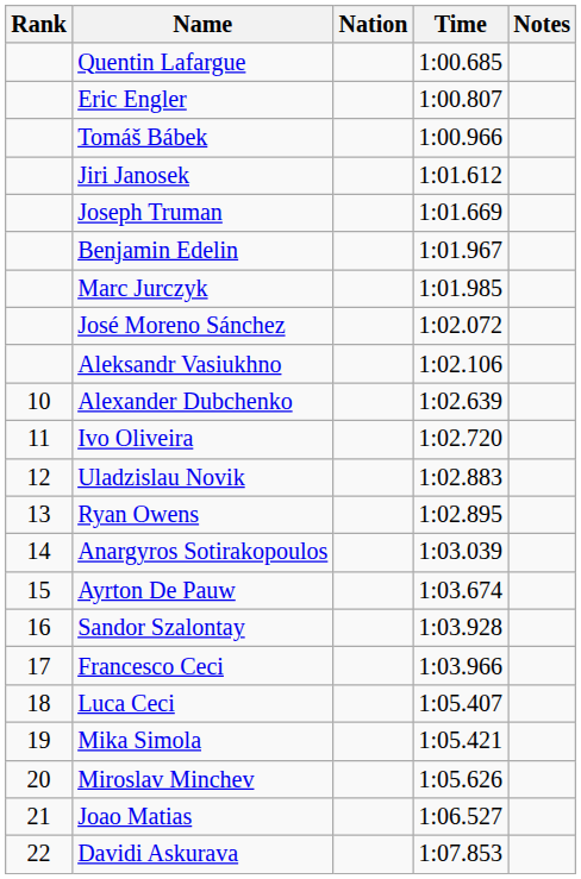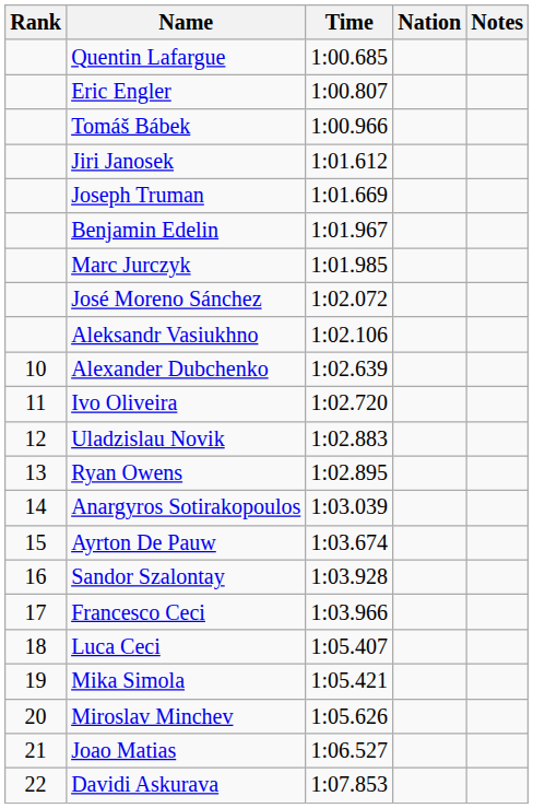columns swapped: Nation <-> Time
